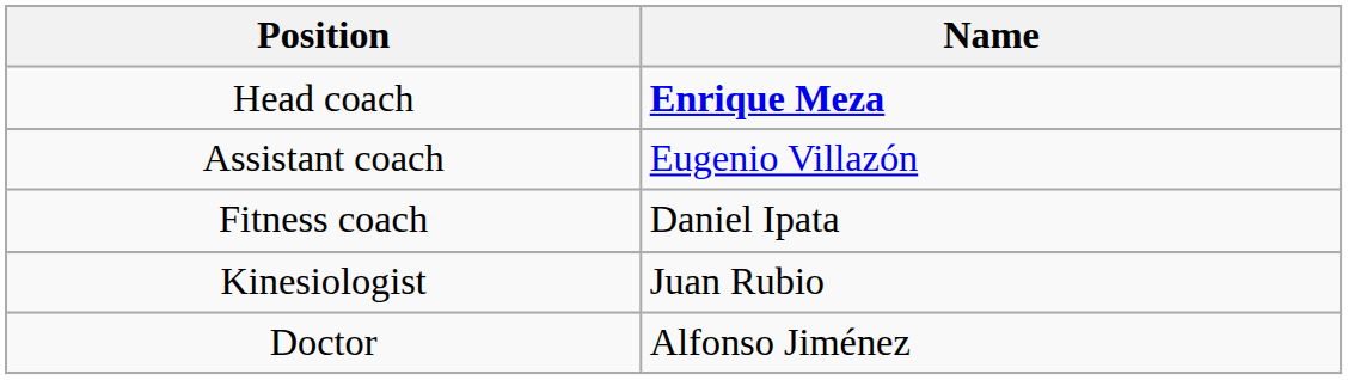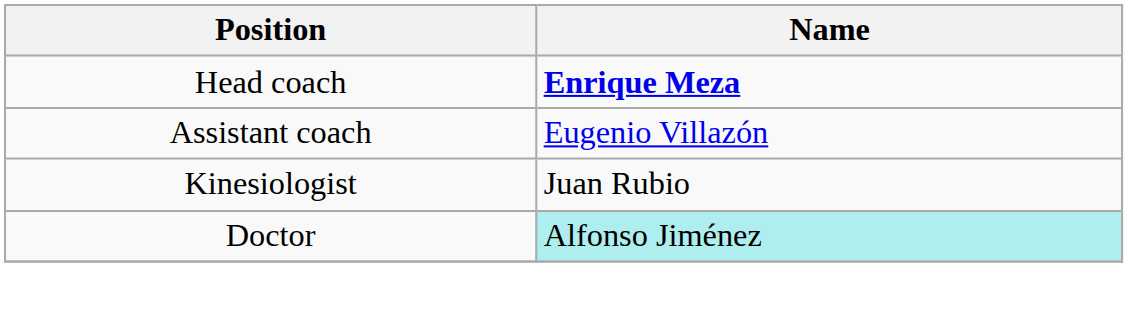- row: Fitness coach | Daniel Ipata
Doctor | Name: no background -> paleturquoise background
